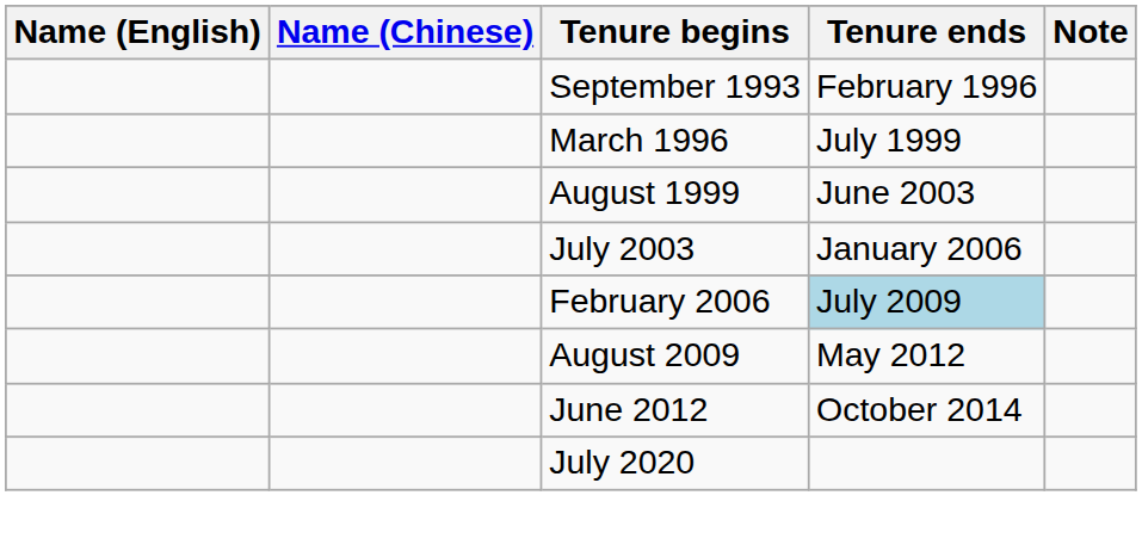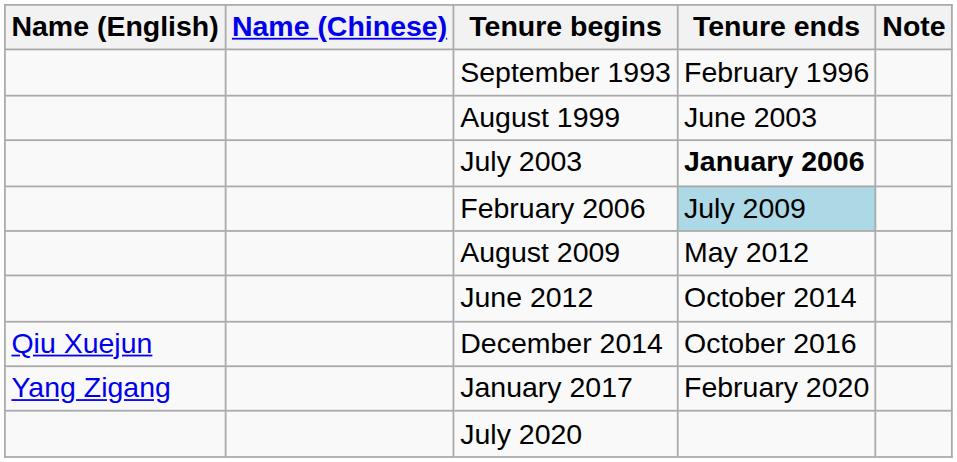- row: March 1996 | July 1999
July 2003 | Tenure ends: normal -> bold
+ row: Qiu Xuejun | December 2014 | October 2016
+ row: Yang Zigang | January 2017 | February 2020
